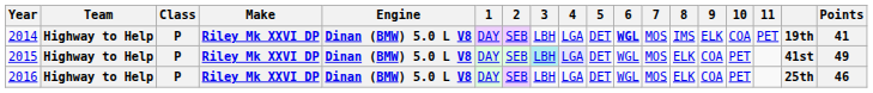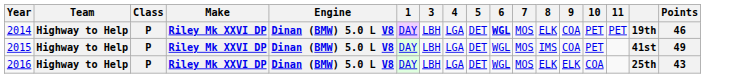- column: 2 | SEB | SEB | SEB
2014 | 8: IMS -> ELK
2014 | 9: ELK -> COA
2014 | 10: COA -> PET
2014 | Points: 41 -> 46
2015 | 3: paleturquoise background -> no background
2015 | 4: lavender background -> no background
2015 | 8: ELK -> IMS
2016 | 9: COA -> ELK
2016 | 10: PET -> COA
2016 | Points: 46 -> 43
